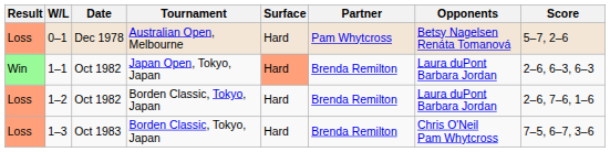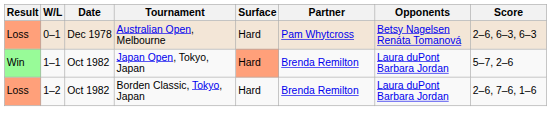0–1 | Score: 5–7, 2–6 -> 2–6, 6–3, 6–3
1–1 | Score: 2–6, 6–3, 6–3 -> 5–7, 2–6
- row: Loss | 1–3 | Oct 1983 | Borden Classic, Tokyo, Japan | Hard | Brenda Remilton | Chris O'Neil Pam Whytcross | 7–5, 6–7, 3–6
